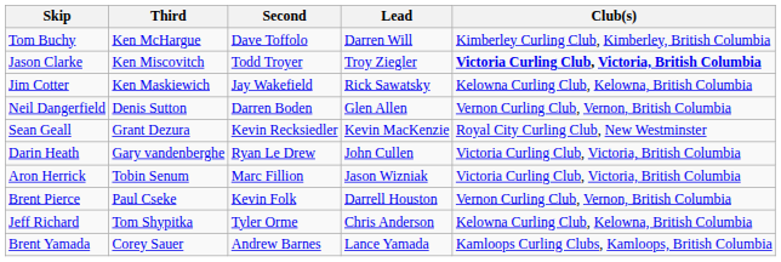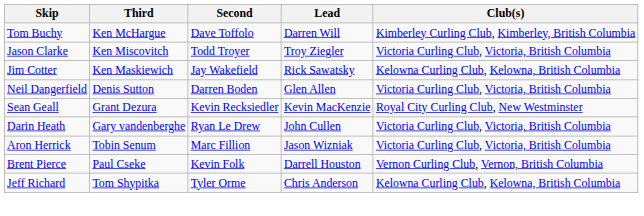Jason Clarke | Club(s): bold -> normal
Neil Dangerfield | Club(s): Vernon Curling Club, Vernon, British Columbia -> Victoria Curling Club, Victoria, British Columbia
- row: Brent Yamada | Corey Sauer | Andrew Barnes | Lance Yamada | Kamloops Curling Clubs, Kamloops, British Columbia
